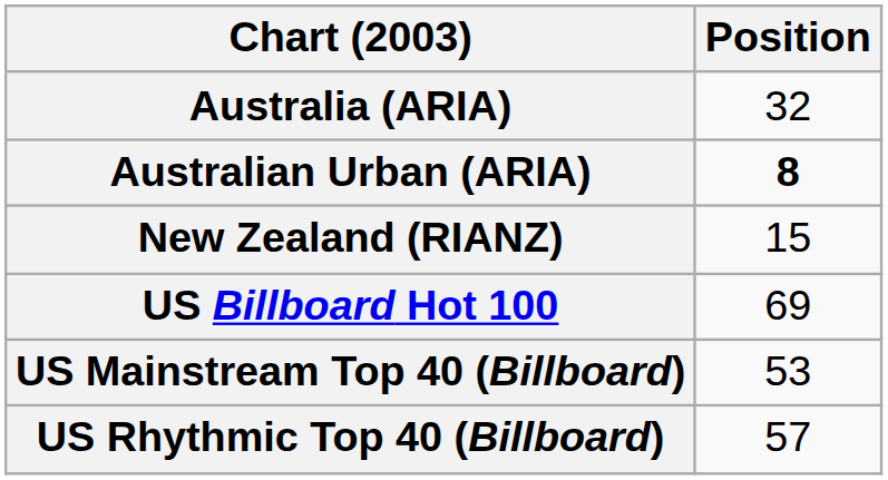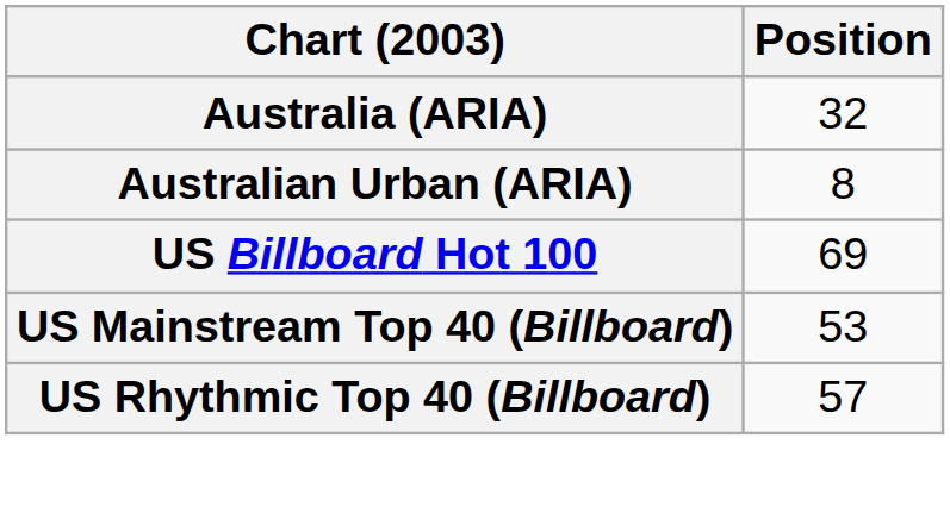Australian Urban (ARIA) | Position: bold -> normal
- row: New Zealand (RIANZ) | 15
